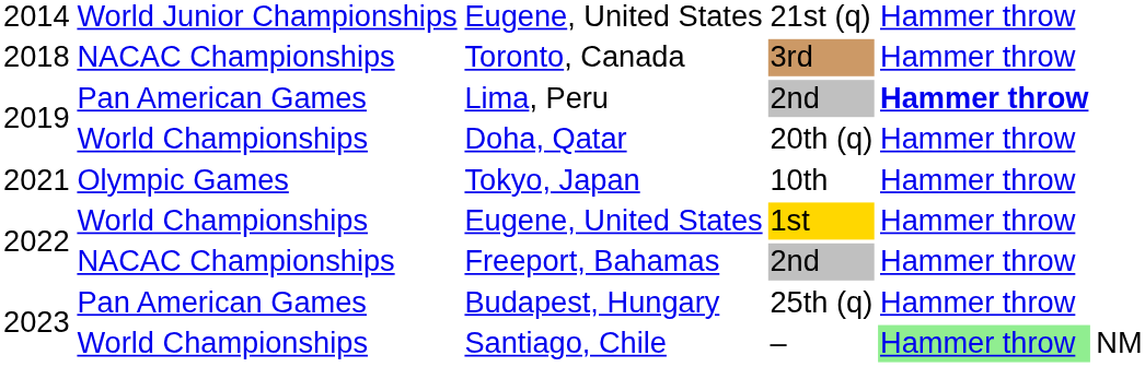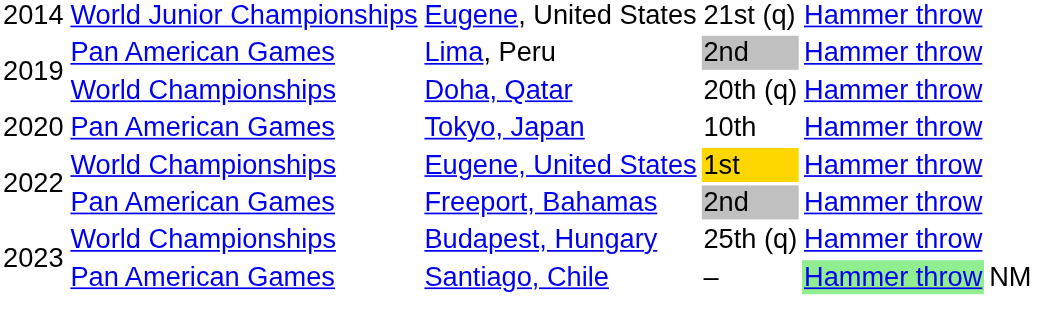- row: 2018 | NACAC Championships | Toronto, Canada | 3rd | Hammer throw
Lima, Peru | column 5: bold -> normal
Tokyo, Japan | column 1: 2021 -> 2020
Tokyo, Japan | column 2: Olympic Games -> Pan American Games
Freeport, Bahamas | column 2: NACAC Championships -> Pan American Games
Budapest, Hungary | column 2: Pan American Games -> World Championships
Santiago, Chile | column 2: World Championships -> Pan American Games
